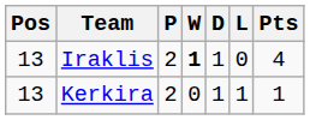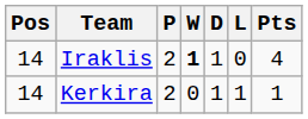Iraklis | Pos: 13 -> 14
Kerkira | Pos: 13 -> 14
